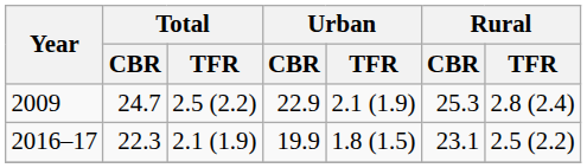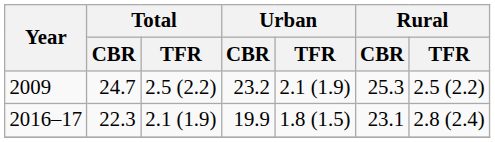2009 | Urban / CBR: 22.9 -> 23.2
2009 | Rural / TFR: 2.8 (2.4) -> 2.5 (2.2)
2016–17 | Rural / TFR: 2.5 (2.2) -> 2.8 (2.4)
